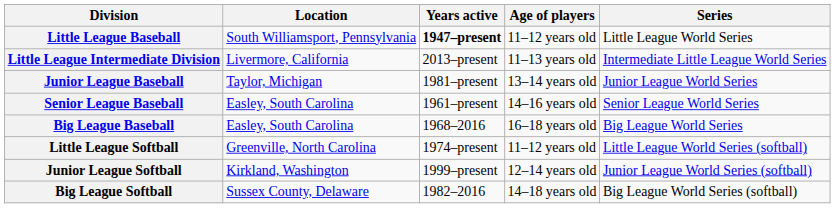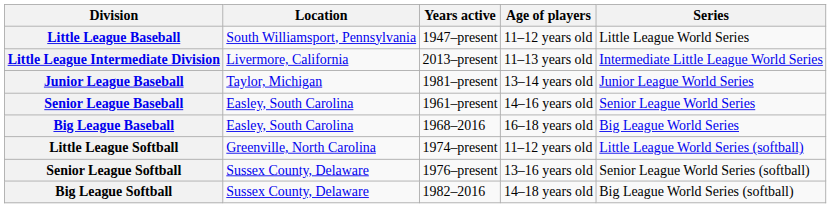Little League Baseball | Years active: bold -> normal
- row: Junior League Softball | Kirkland, Washington | 1999–present | 12–14 years old | Junior League World Series (softball)
+ row: Senior League Softball | Sussex County, Delaware | 1976–present | 13–16 years old | Senior League World Series (softball)
